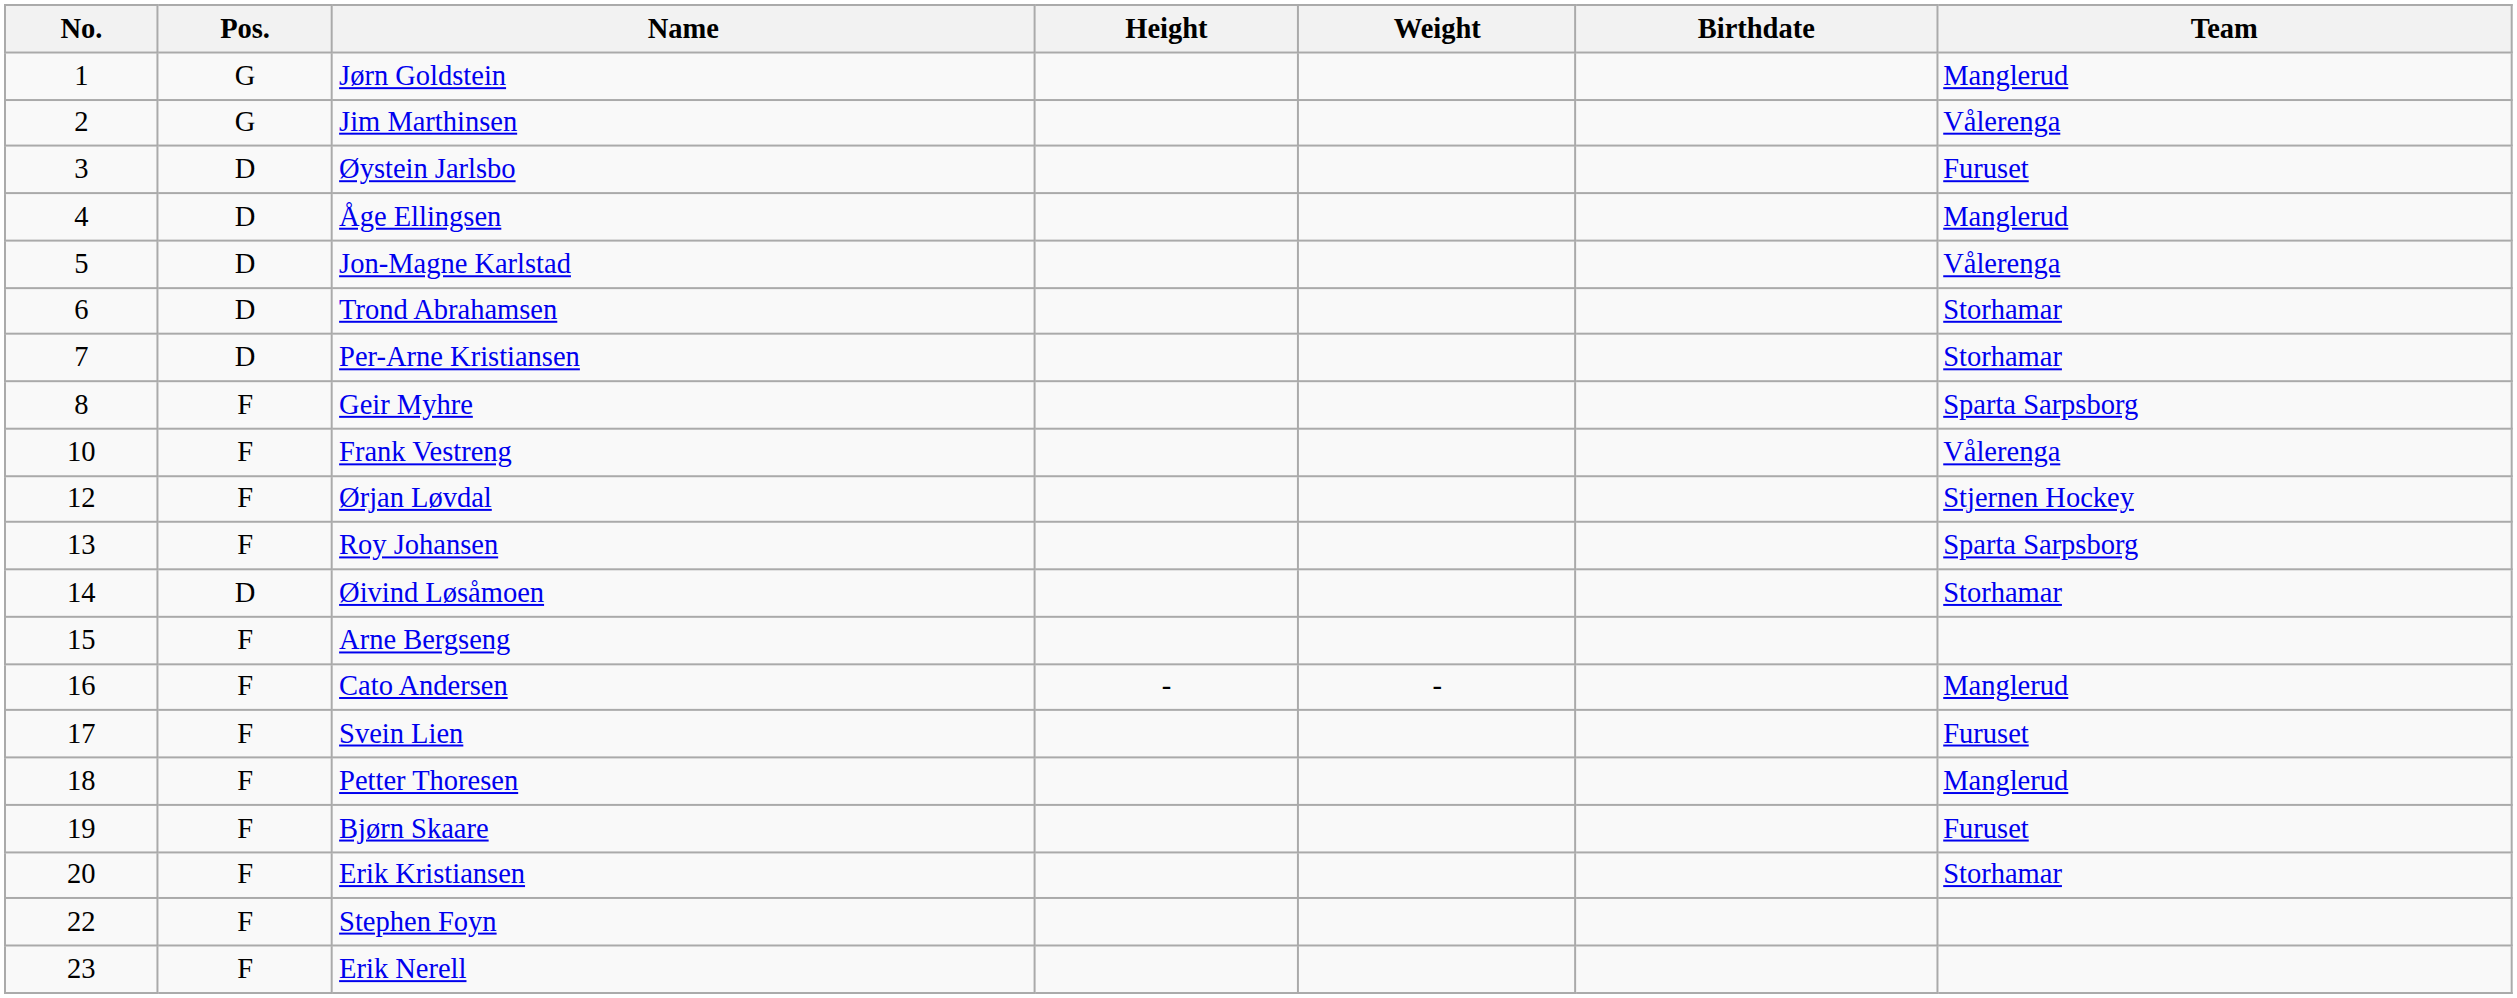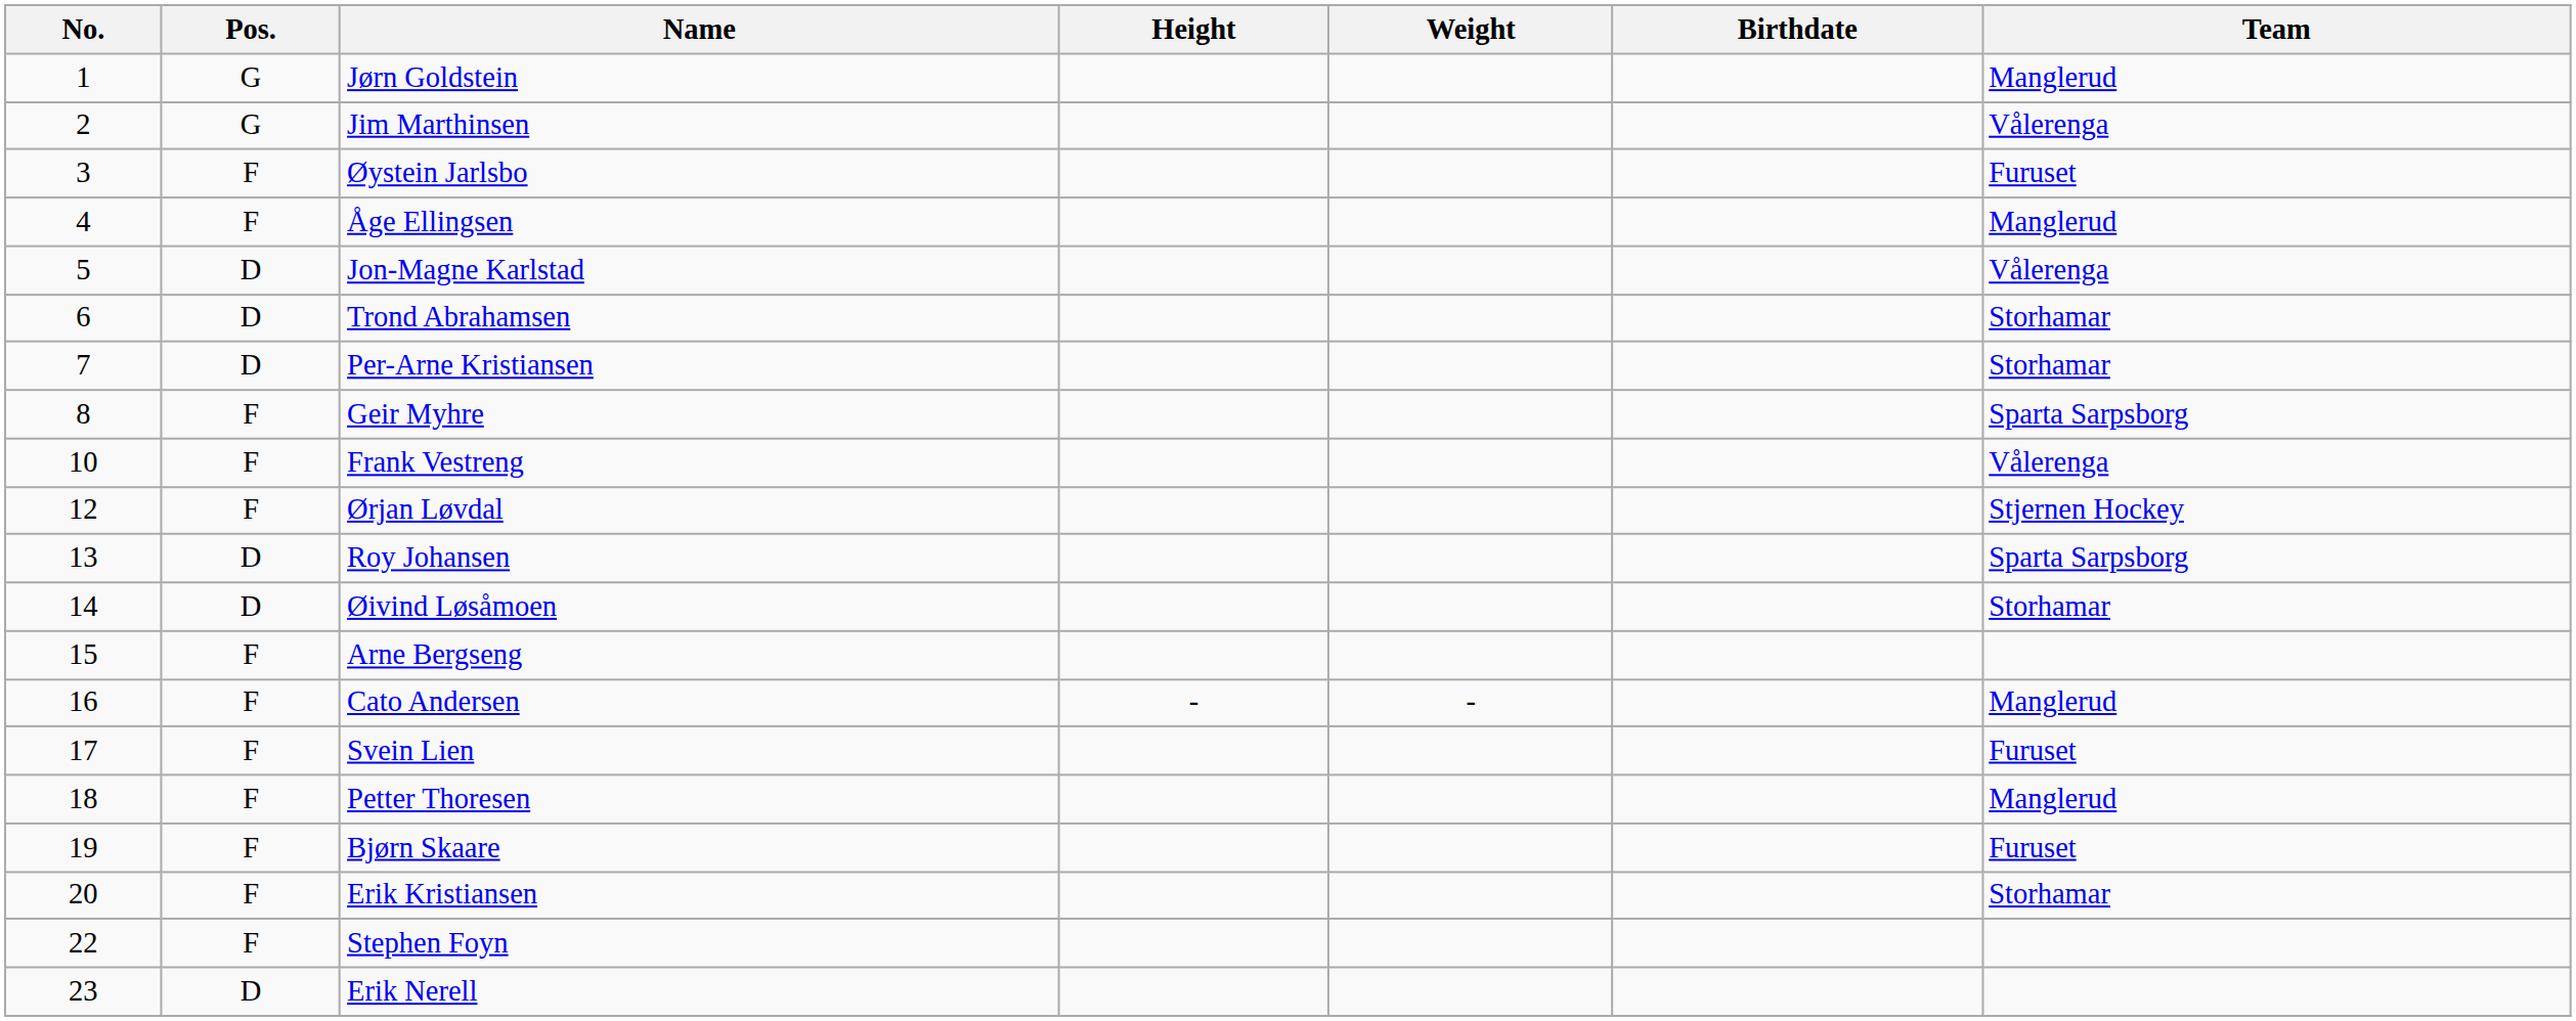Øystein Jarlsbo | Pos.: D -> F
Åge Ellingsen | Pos.: D -> F
Roy Johansen | Pos.: F -> D
Erik Nerell | Pos.: F -> D
